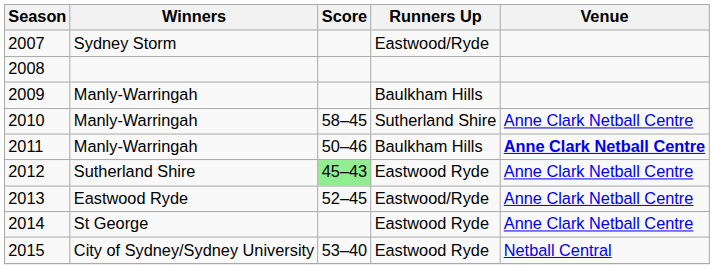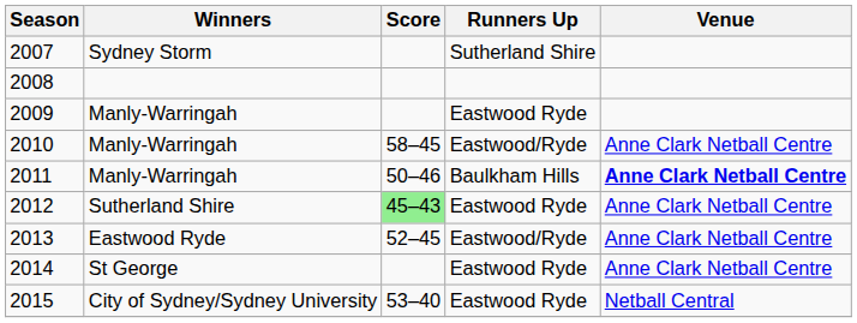2007 | Runners Up: Eastwood/Ryde -> Sutherland Shire
2009 | Runners Up: Baulkham Hills -> Eastwood Ryde
2010 | Runners Up: Sutherland Shire -> Eastwood/Ryde
